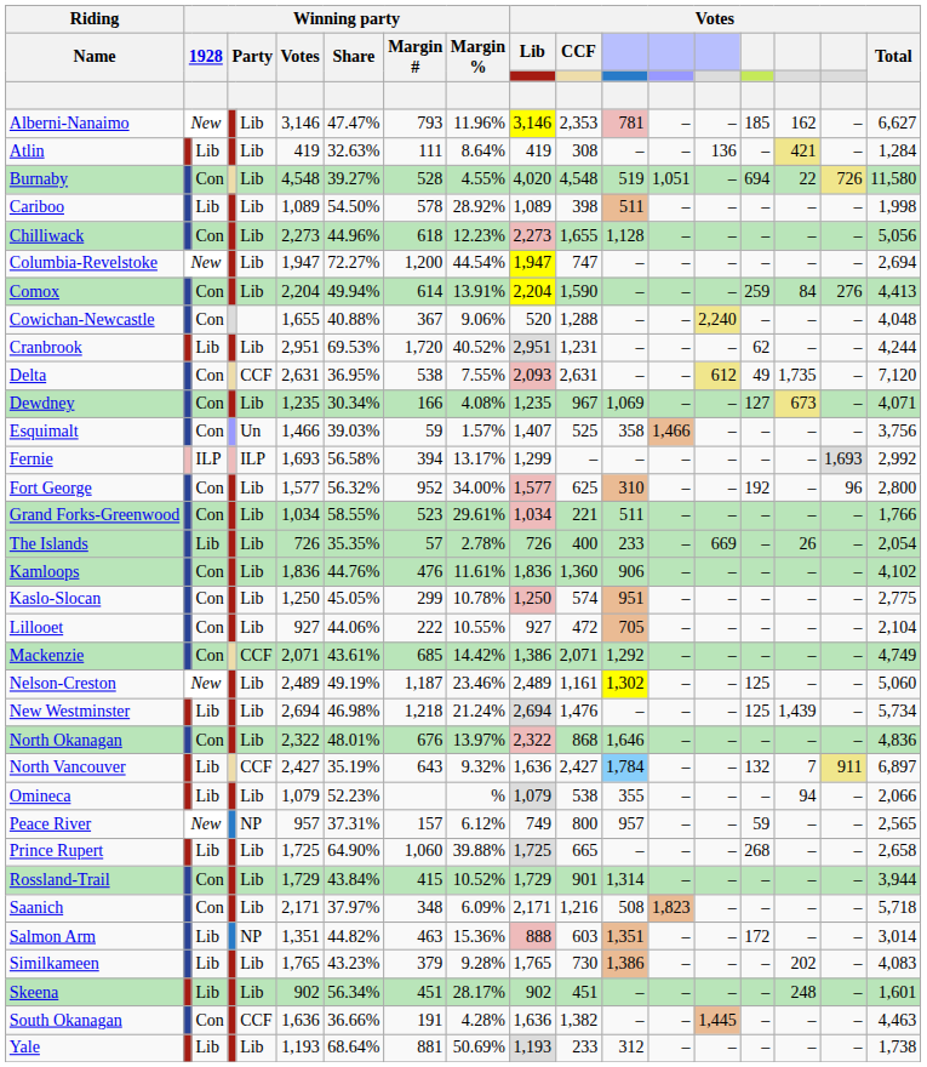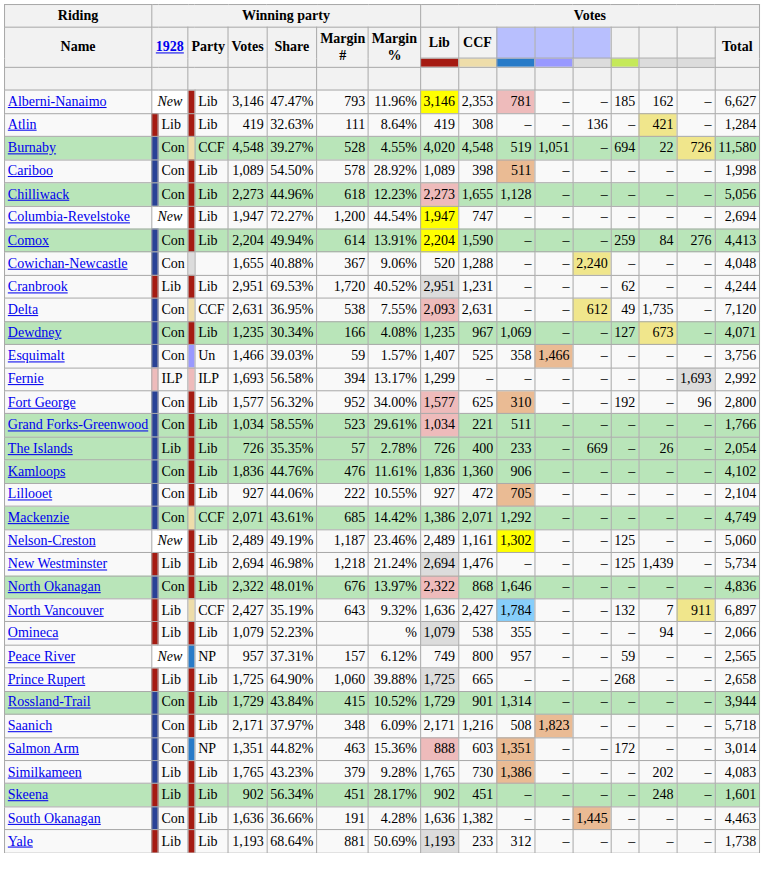Burnaby | column 5: Lib -> CCF
Cariboo | column 3: Lib -> Con
- row: Kaslo-Slocan | Con | Lib | 1,250 | 45.05% | 299 | 10.78% | 1,250 | 574 | 951 | – | – | – | – | – | 2,775
Salmon Arm | column 3: Lib -> Con
South Okanagan | column 5: CCF -> Lib
